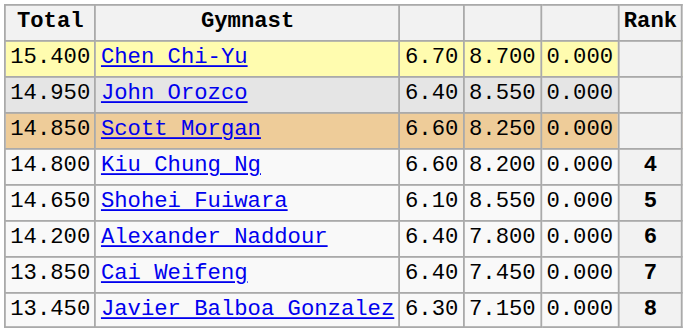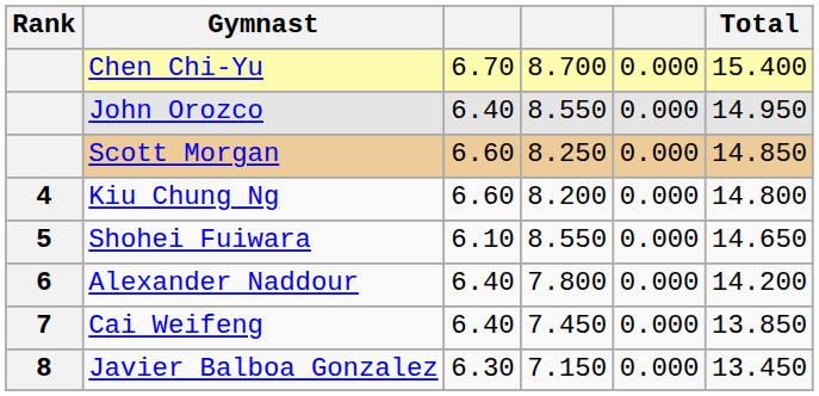columns swapped: Rank <-> Total
